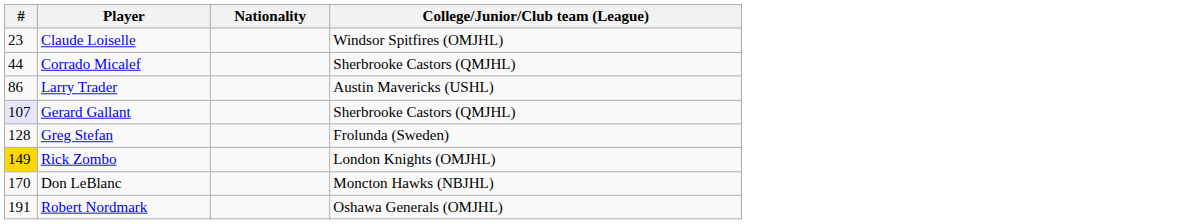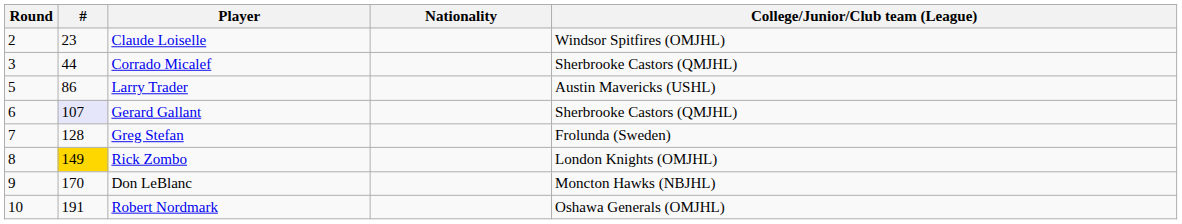+ column: Round | 2 | 3 | 5 | 6 | 7 | 8 | 9 | 10
